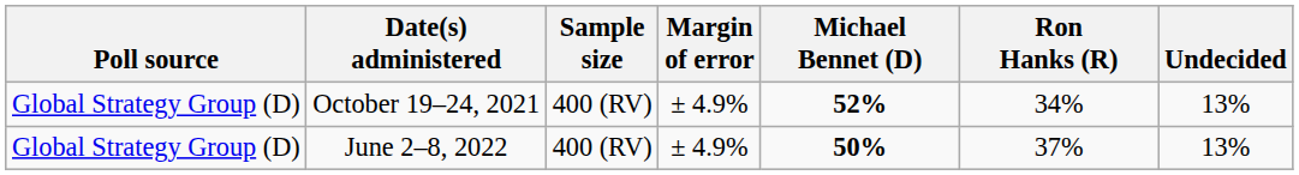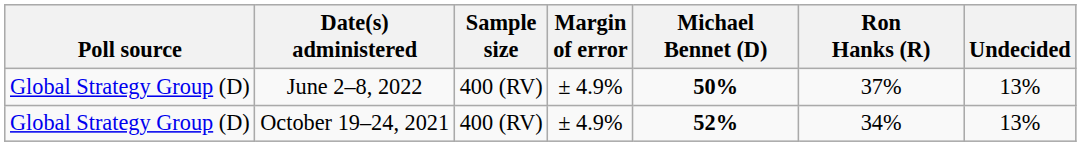rows swapped: June 2–8, 2022 <-> October 19–24, 2021
